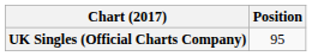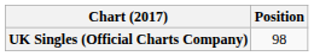UK Singles (Official Charts Company) | Position: 95 -> 98
